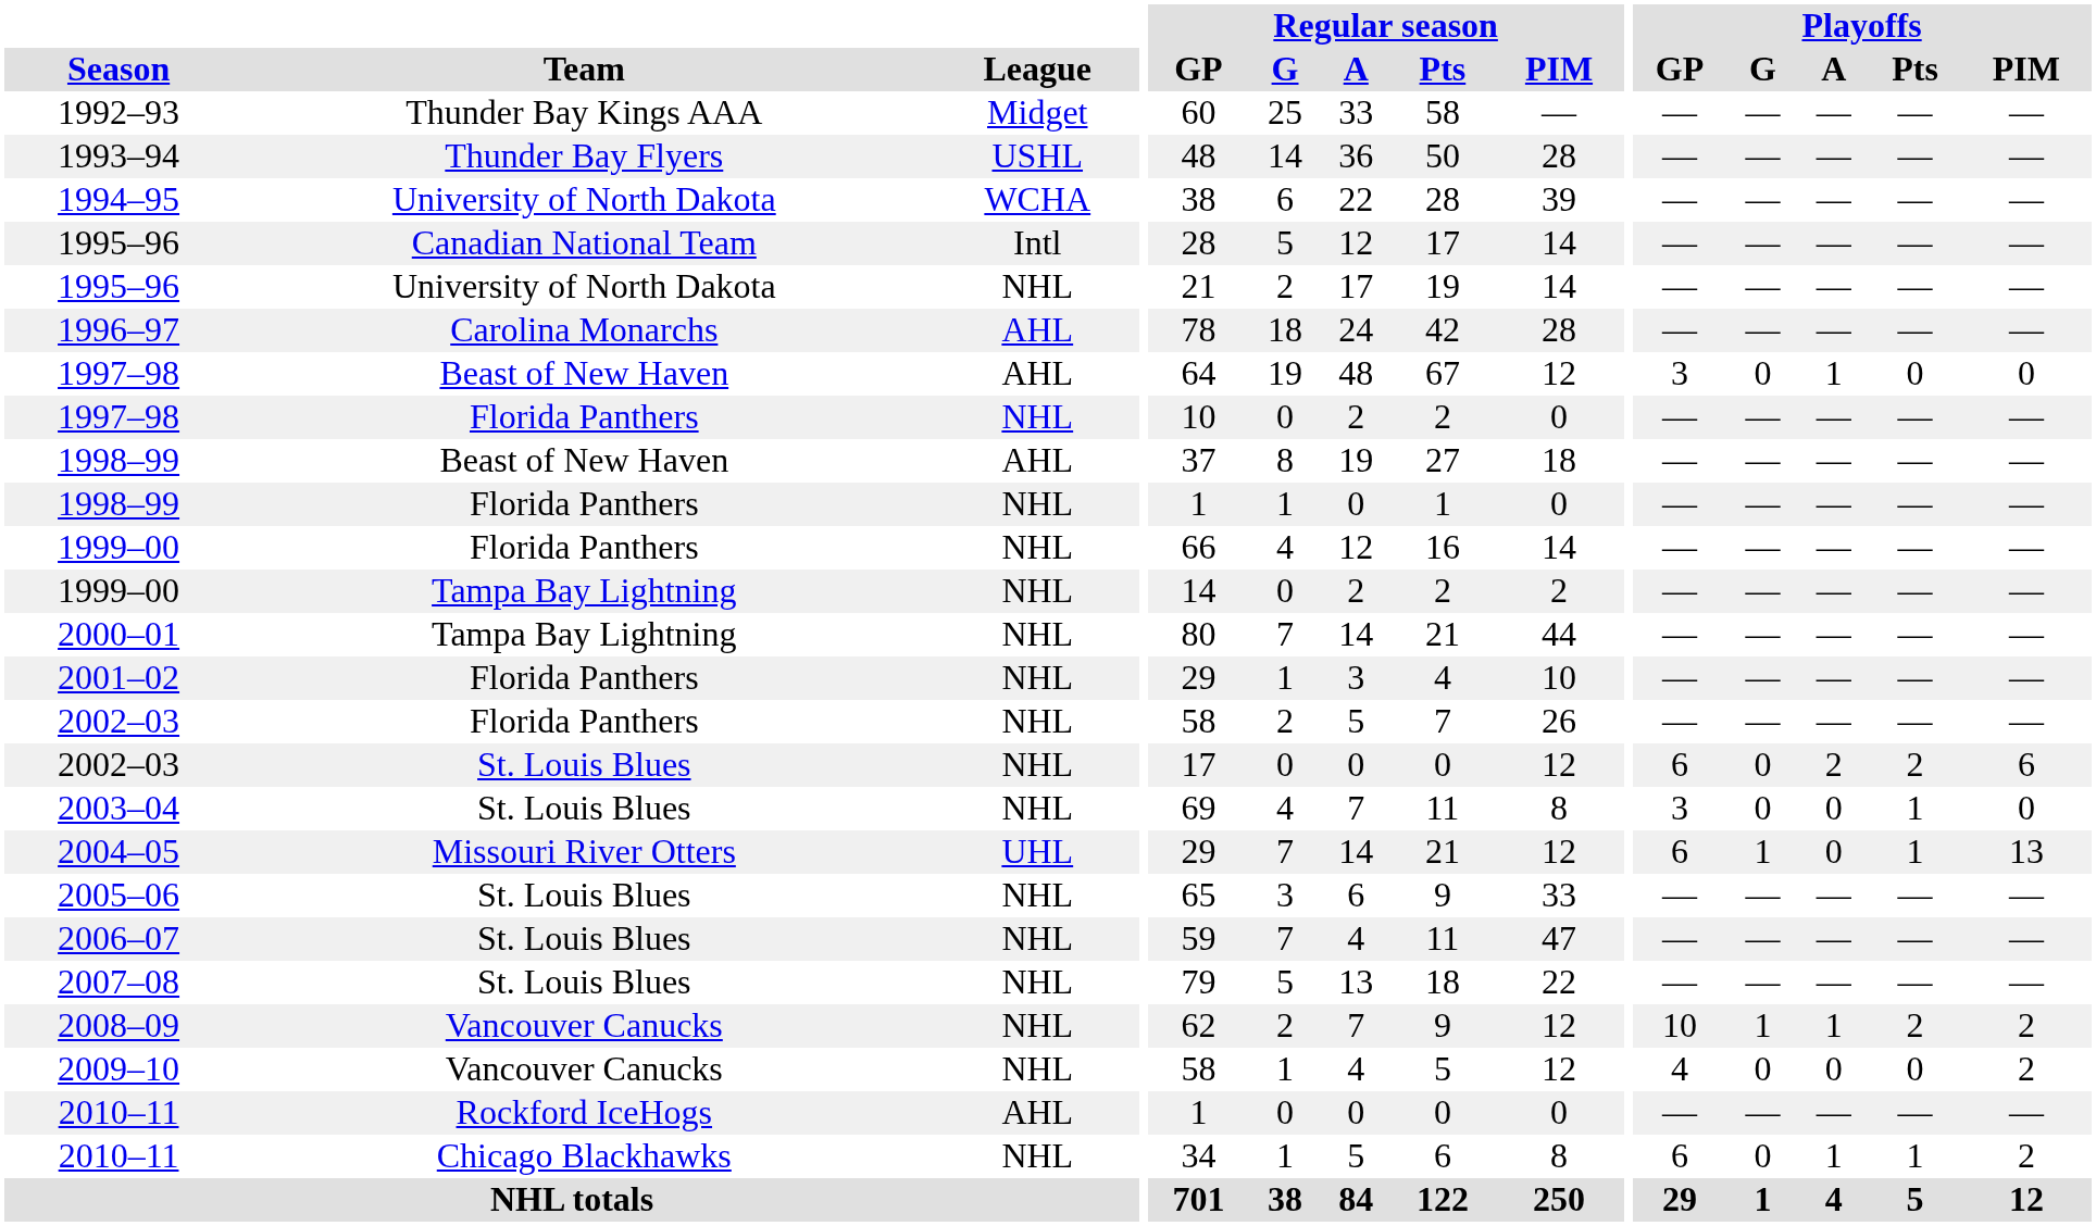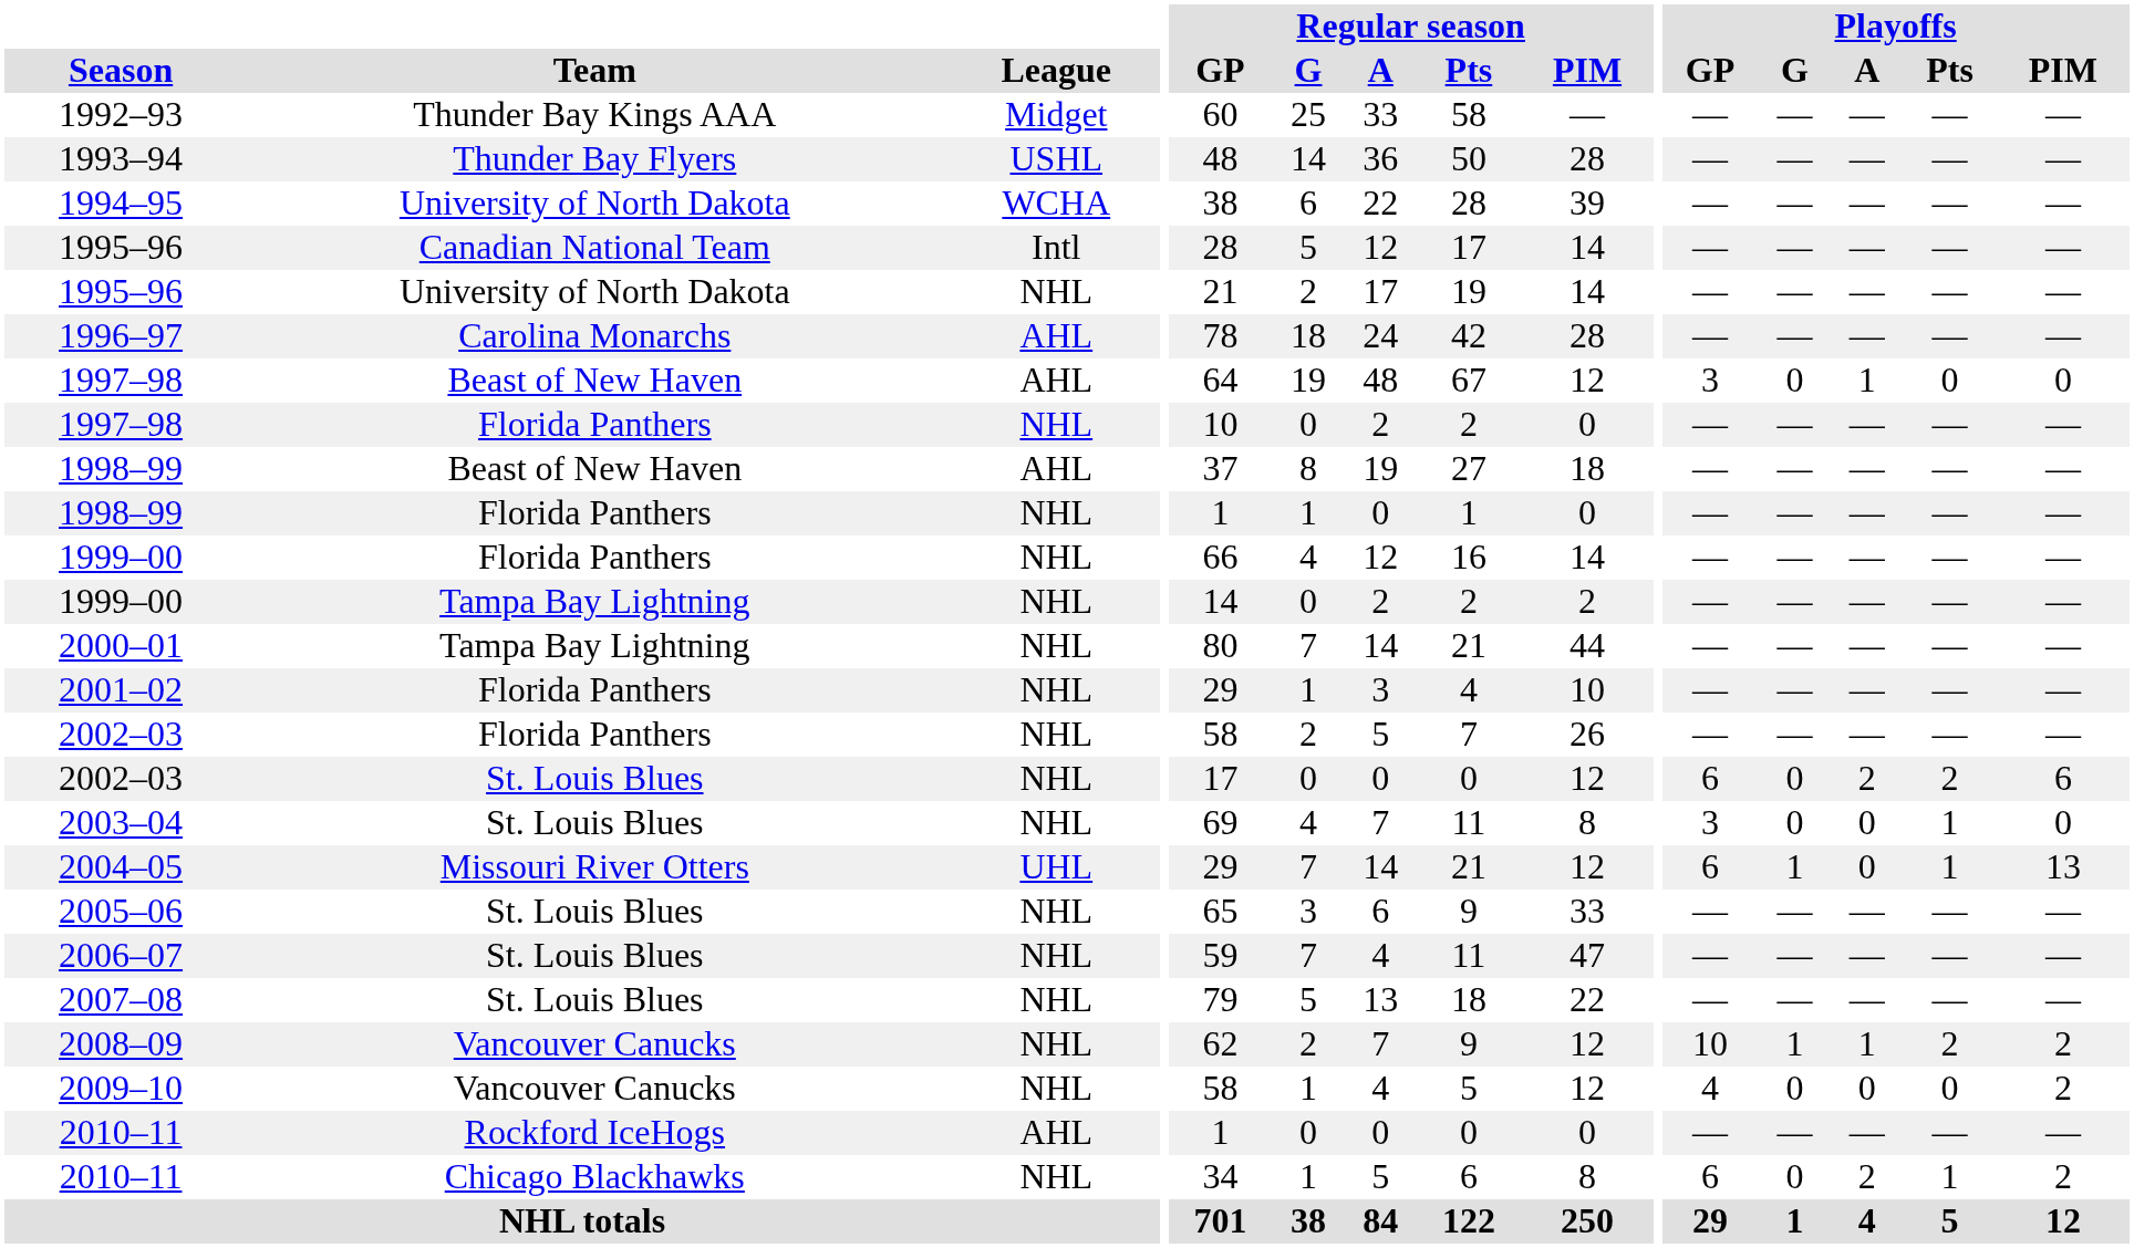2010–11 / Chicago Blackhawks | Playoffs / A: 1 -> 2
